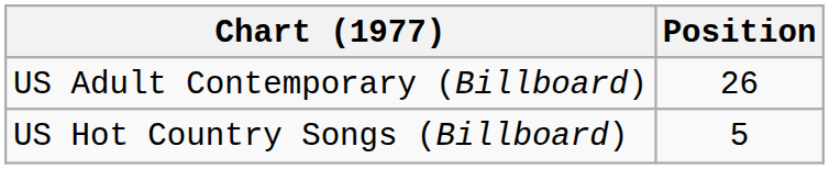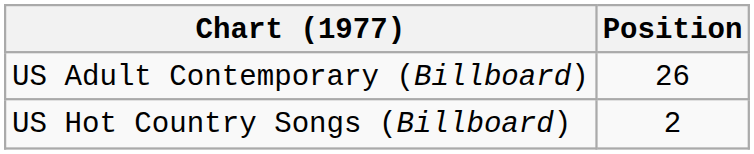US Hot Country Songs (Billboard) | Position: 5 -> 2
